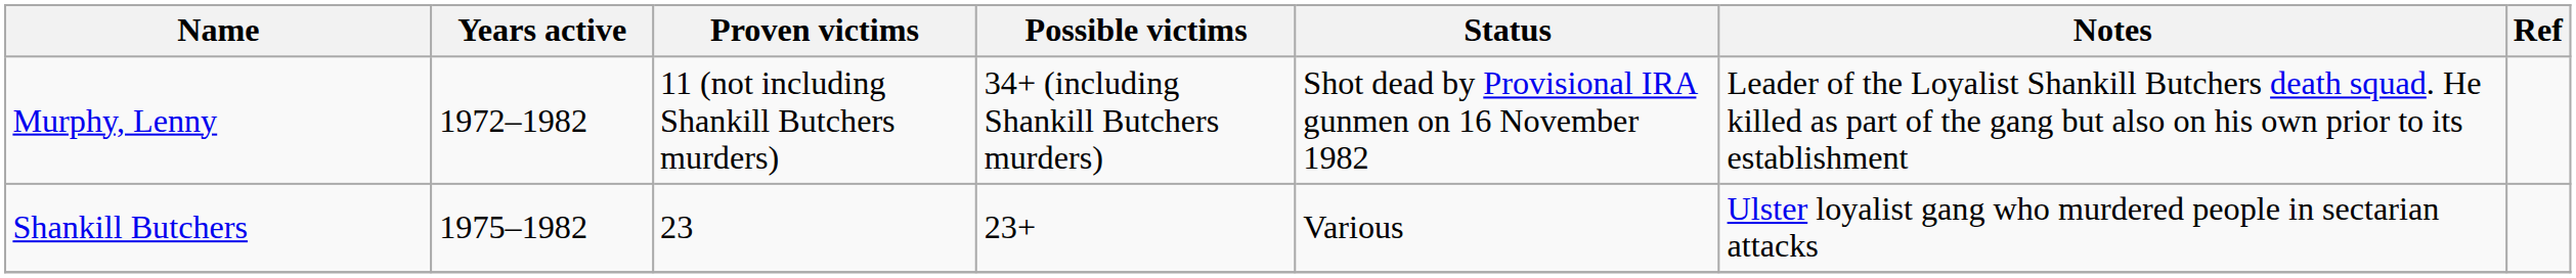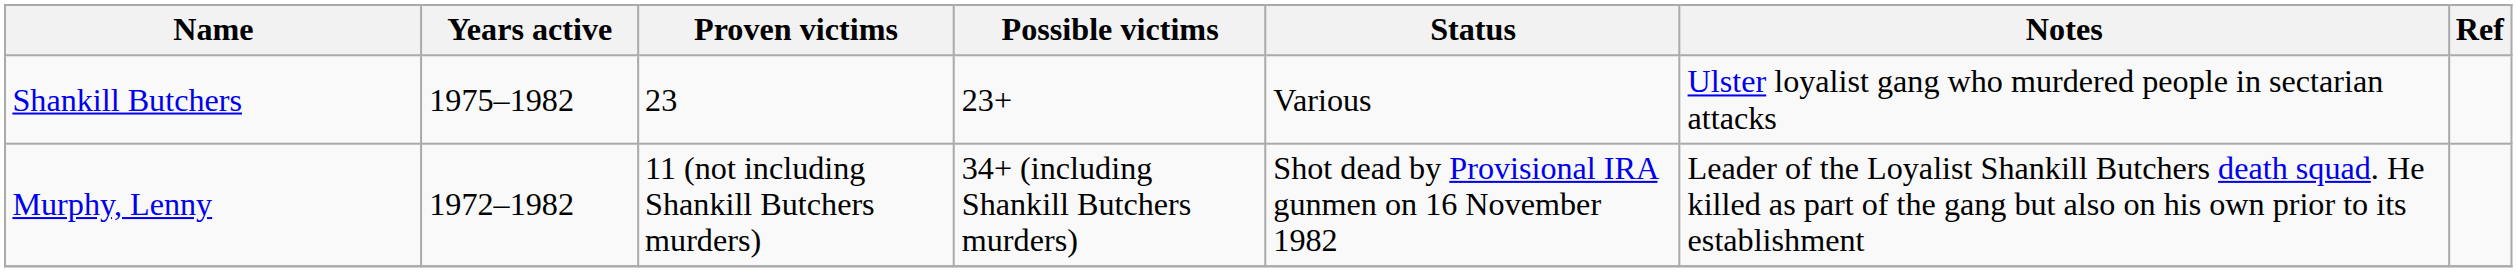rows swapped: Shankill Butchers <-> Murphy, Lenny
